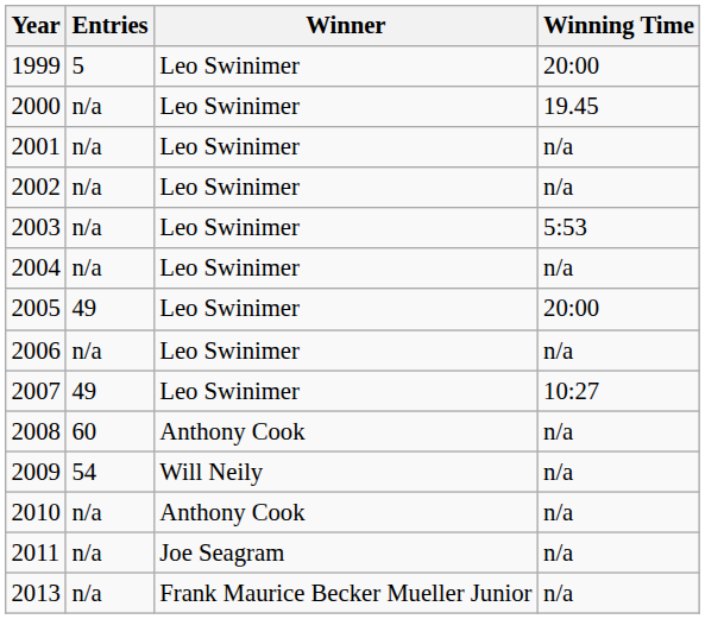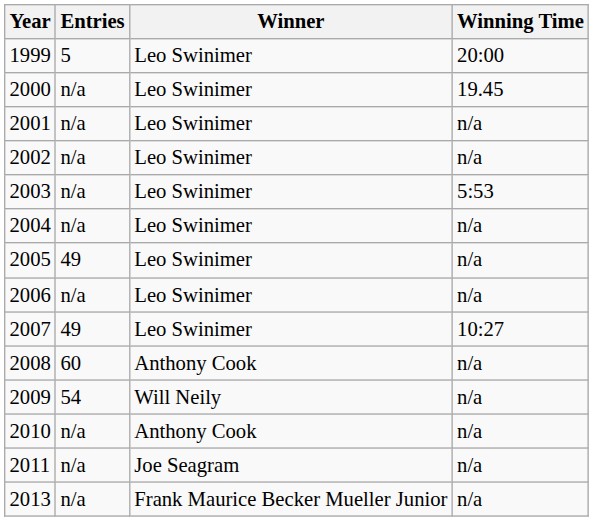2005 | Winning Time: 20:00 -> n/a
